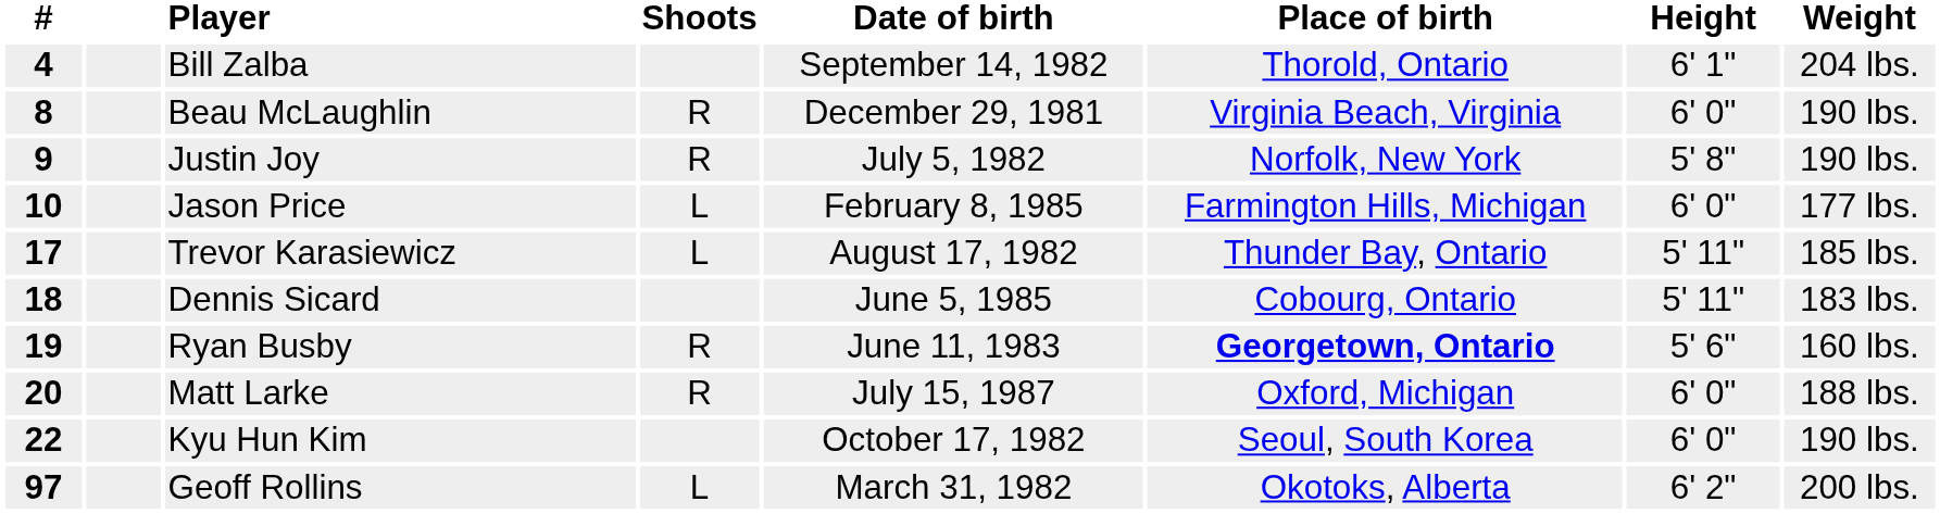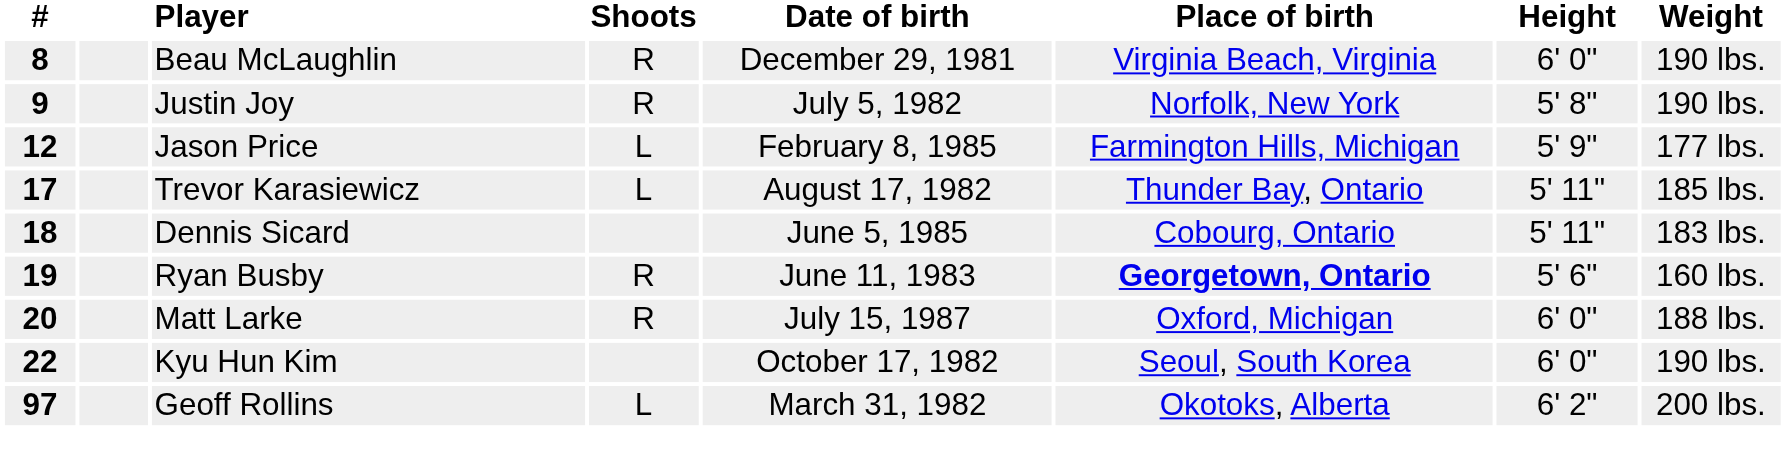- row: 4 | Bill Zalba | September 14, 1982 | Thorold, Ontario | 6' 1" | 204 lbs.
Jason Price | #: 10 -> 12
Jason Price | Height: 6' 0" -> 5' 9"
